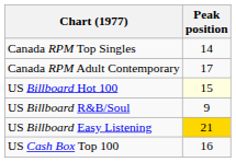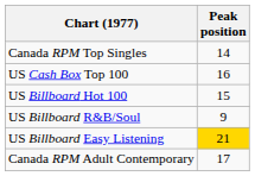rows swapped: Canada RPM Adult Contemporary <-> US Cash Box Top 100
US Billboard Hot 100 | Peak position: lightyellow background -> no background
